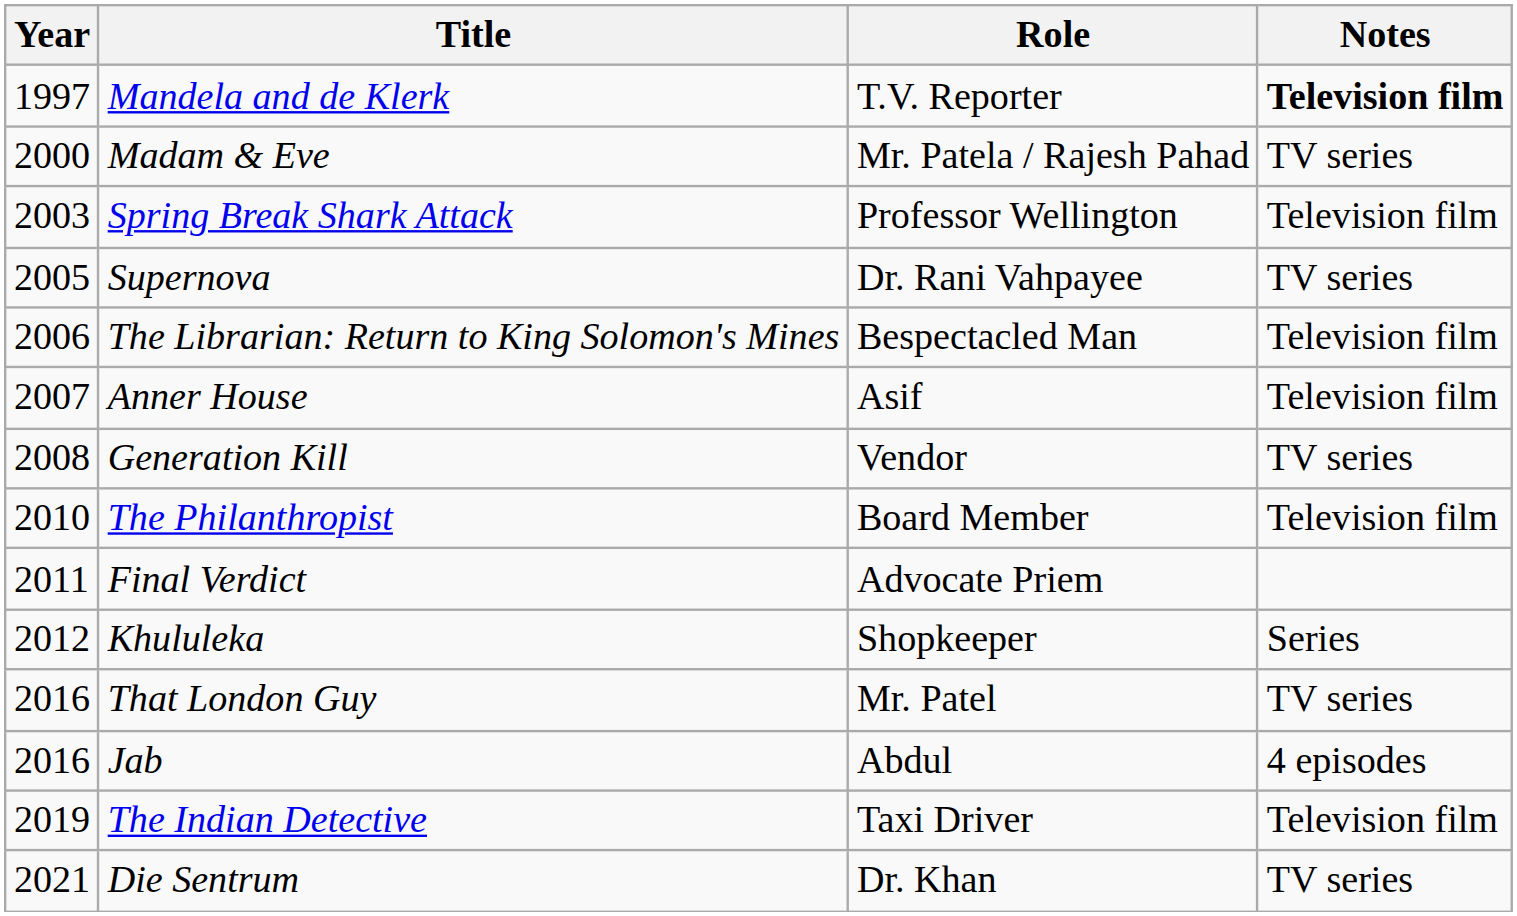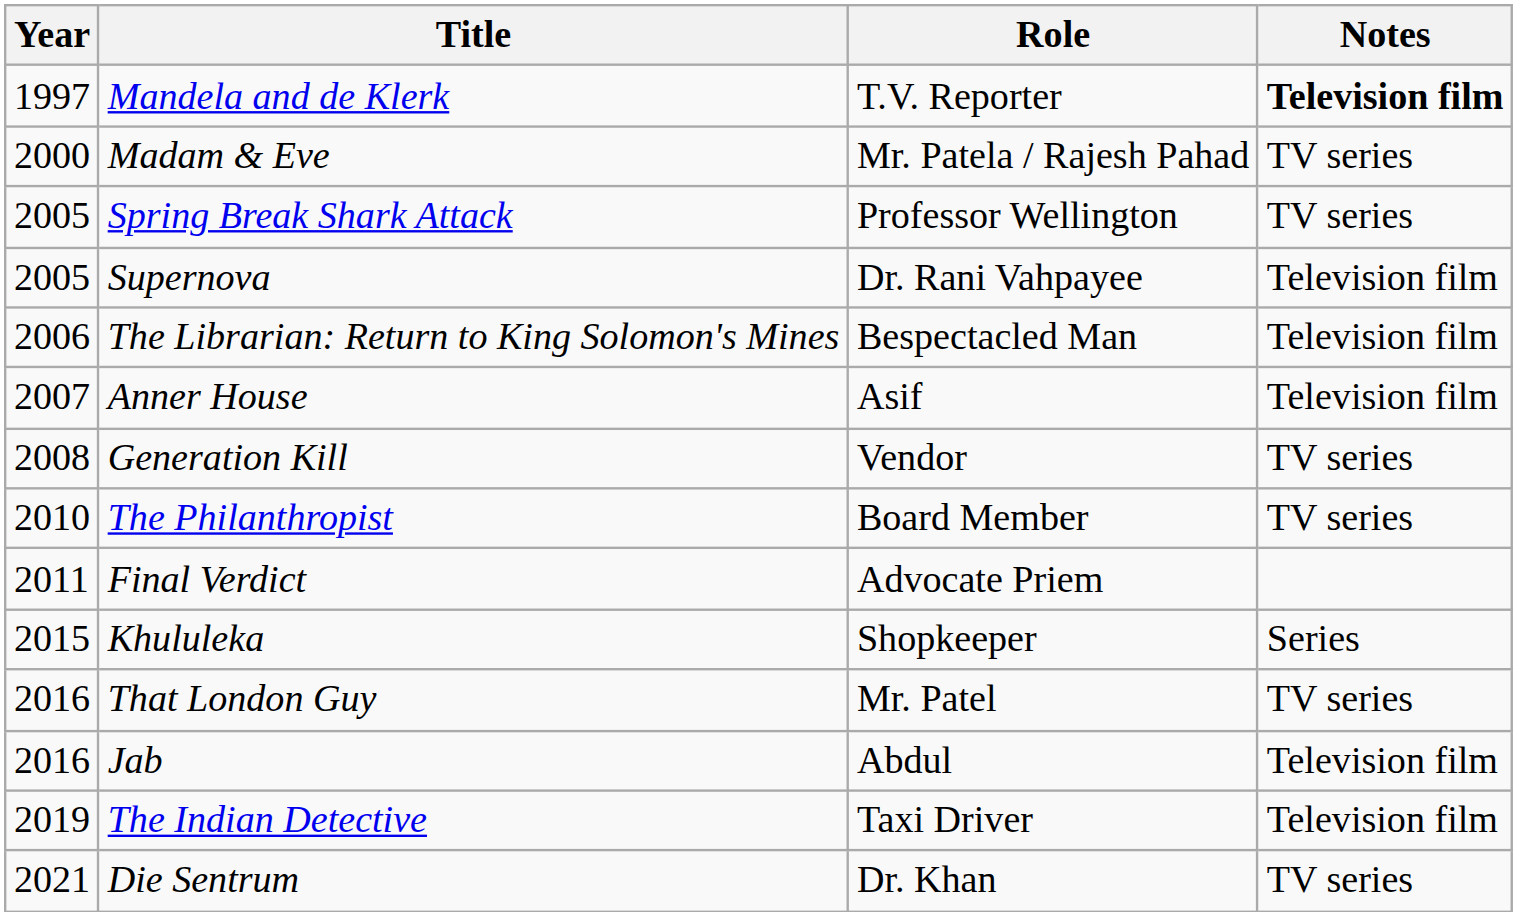Spring Break Shark Attack | Year: 2003 -> 2005
Spring Break Shark Attack | Notes: Television film -> TV series
Supernova | Notes: TV series -> Television film
The Philanthropist | Notes: Television film -> TV series
Khululeka | Year: 2012 -> 2015
Jab | Notes: 4 episodes -> Television film
